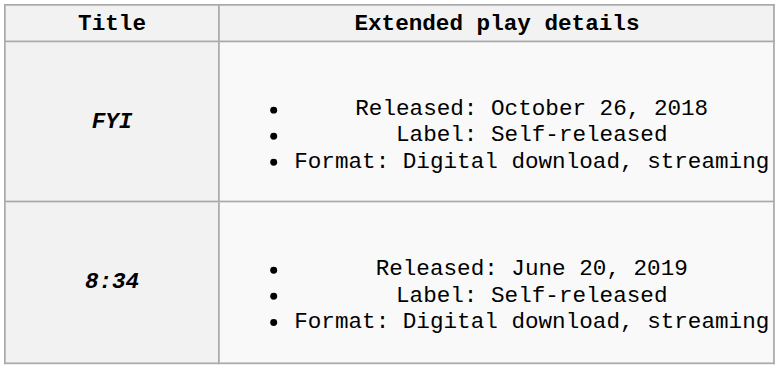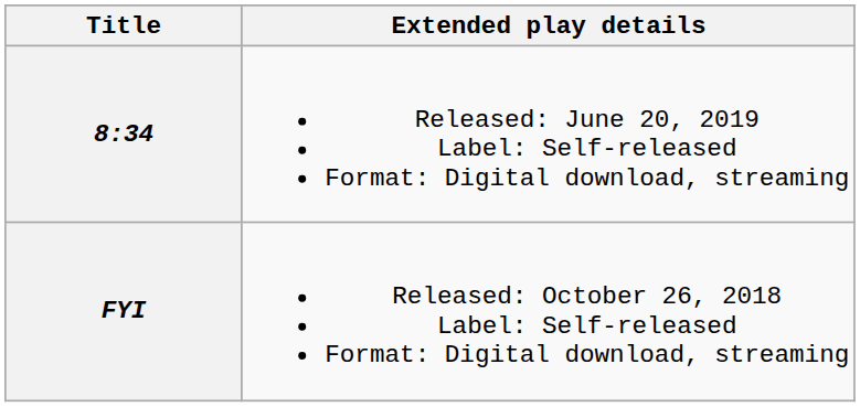rows swapped: FYI <-> 8:34
